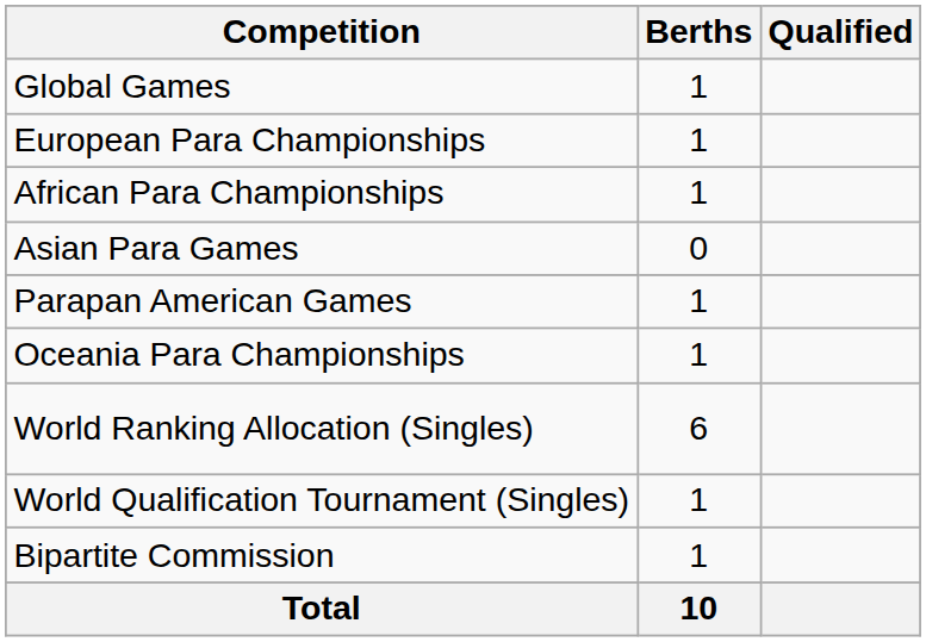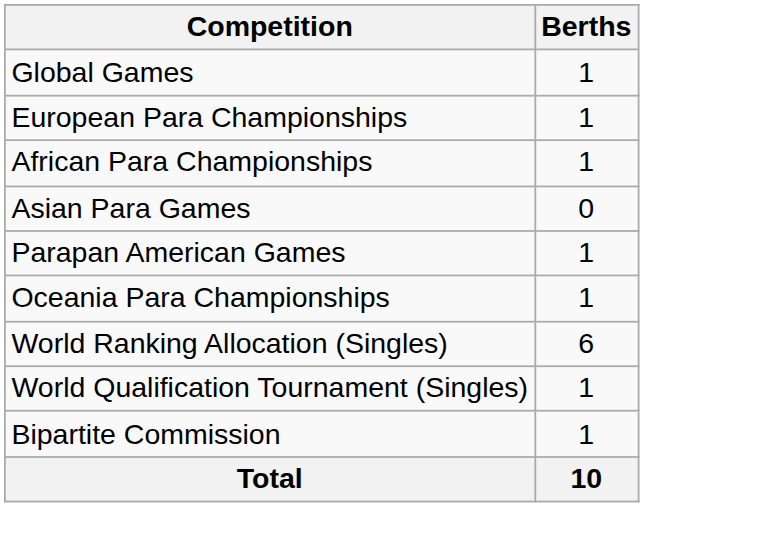- column: Qualified
